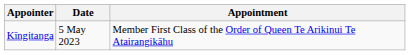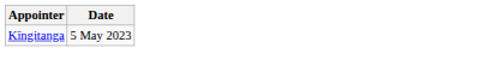- column: Appointment | Member First Class of the Order of Queen Te Arikinui Te Atairangikāhu
